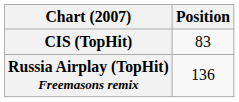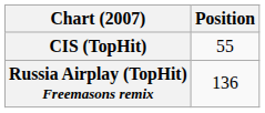CIS (TopHit) | Position: 83 -> 55
